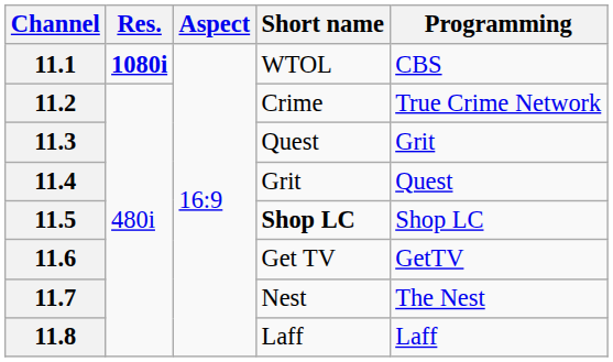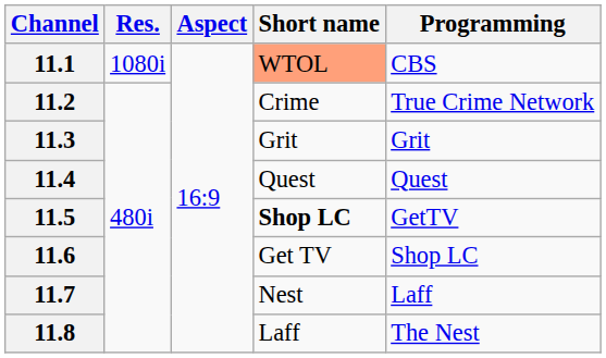11.1 | Res.: bold -> normal
11.1 | Short name: no background -> lightsalmon background
11.3 | Short name: Quest -> Grit
11.4 | Short name: Grit -> Quest
11.5 | Programming: Shop LC -> GetTV
11.6 | Programming: GetTV -> Shop LC
11.7 | Programming: The Nest -> Laff
11.8 | Programming: Laff -> The Nest
